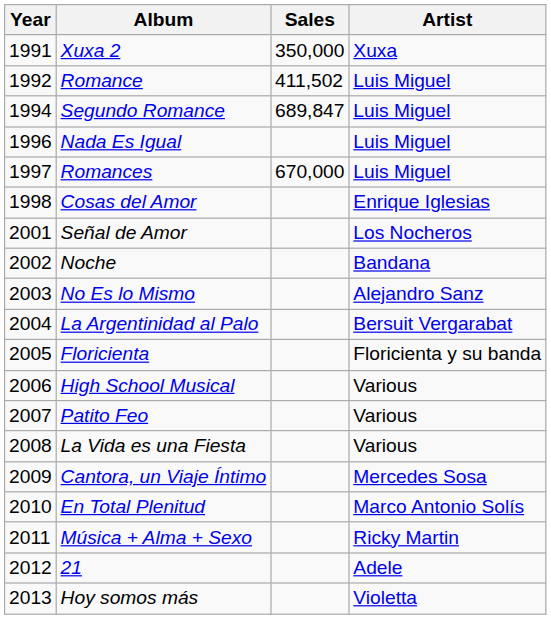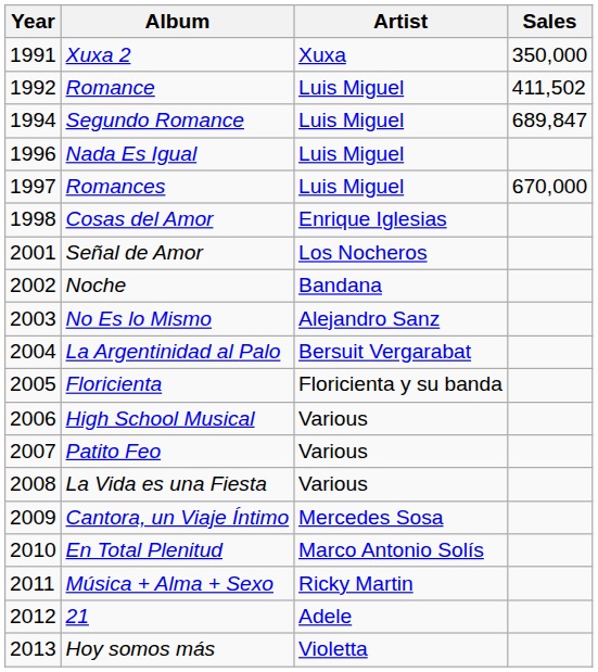columns swapped: Artist <-> Sales
